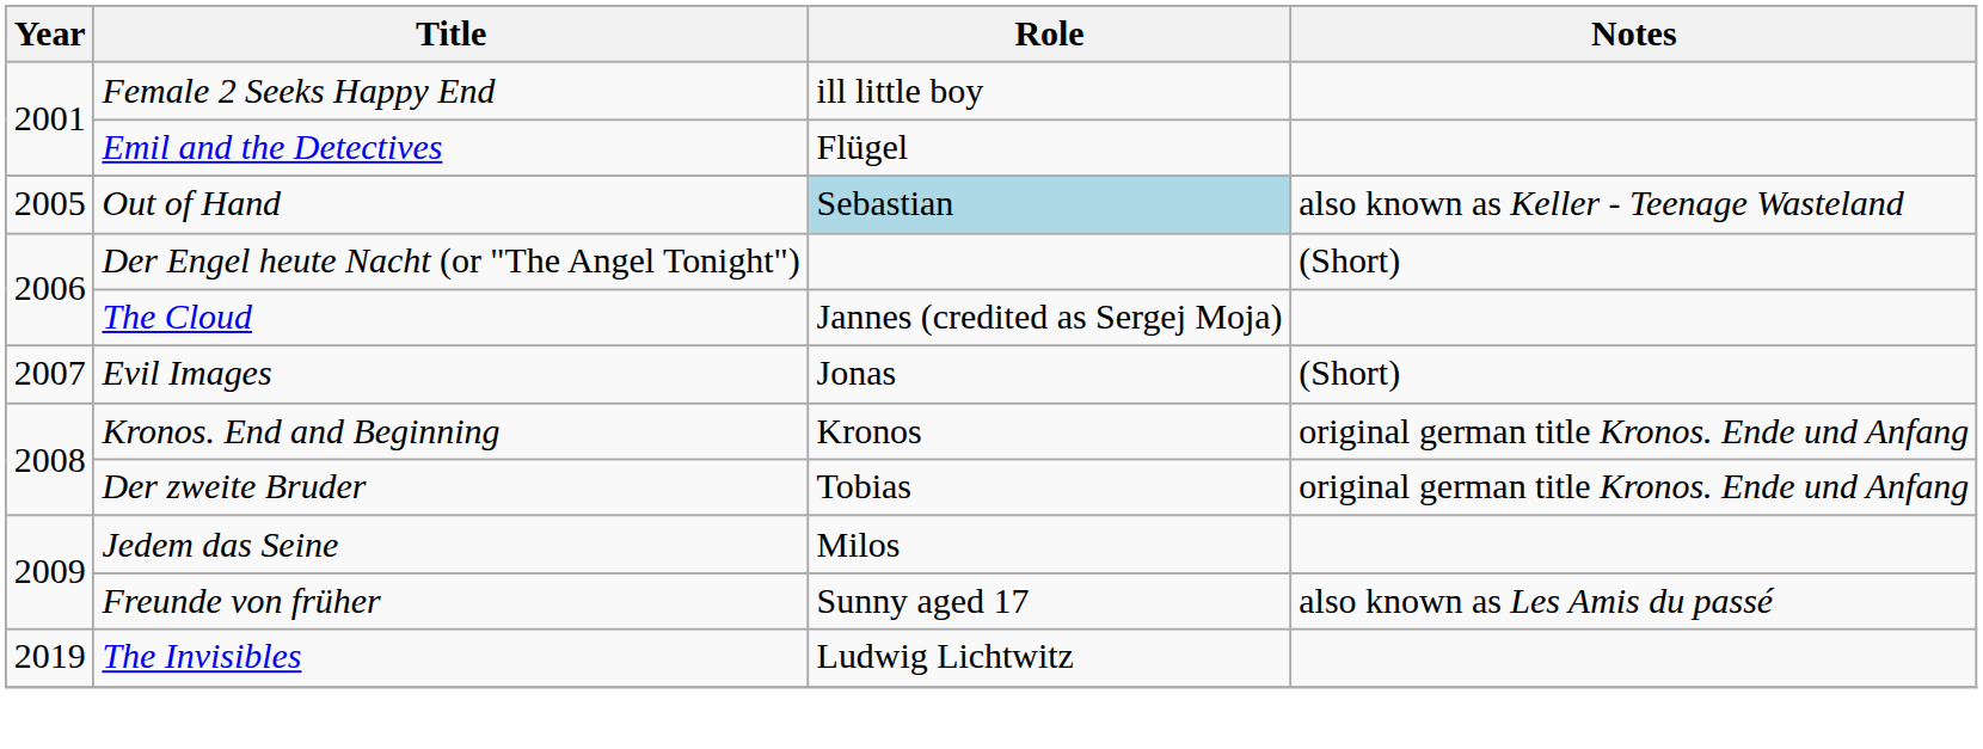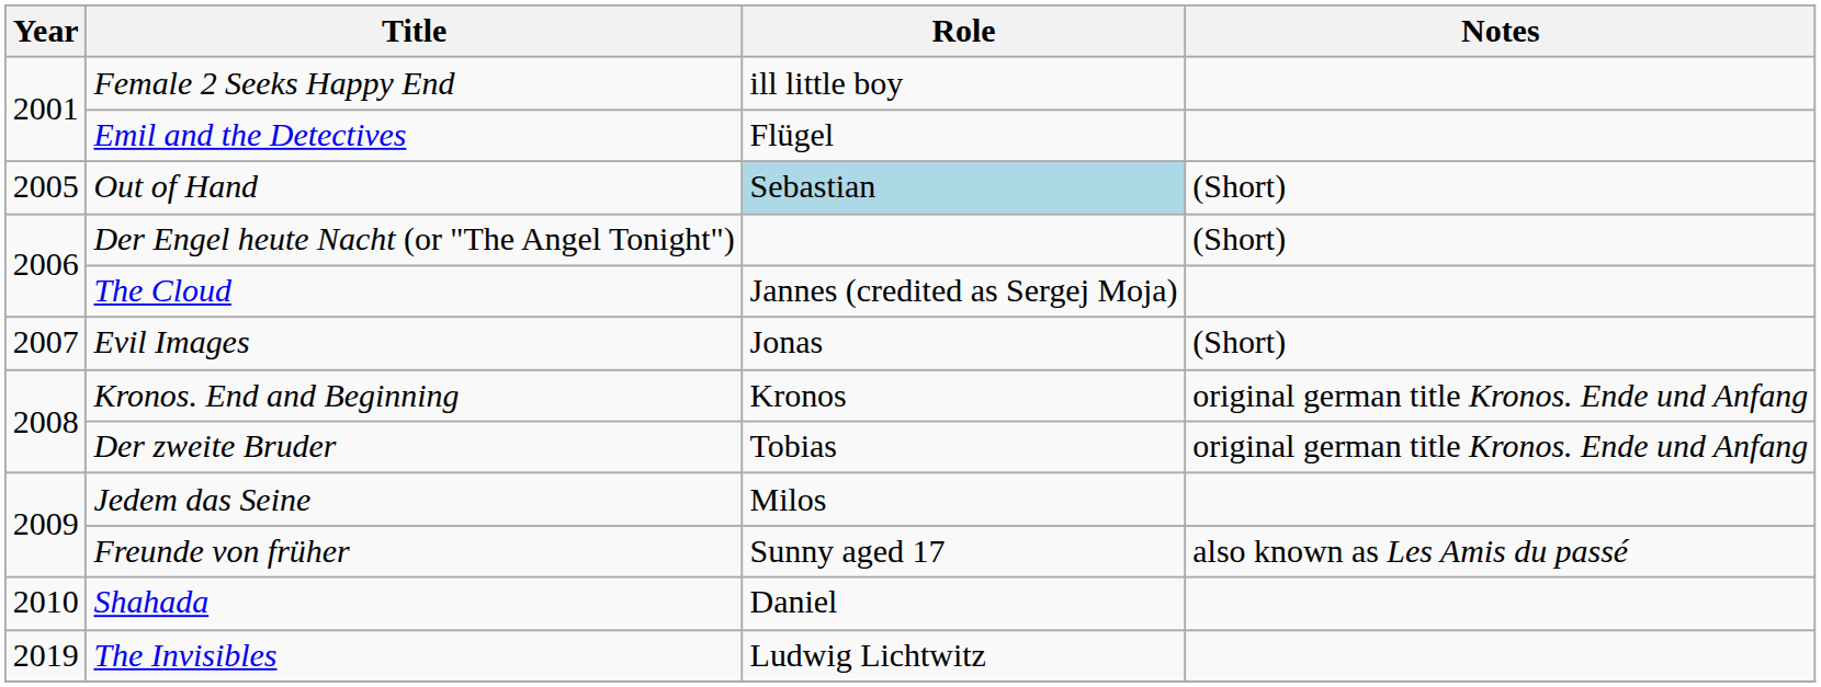Out of Hand | Notes: also known as Keller - Teenage Wasteland -> (Short)
+ row: 2010 | Shahada | Daniel
